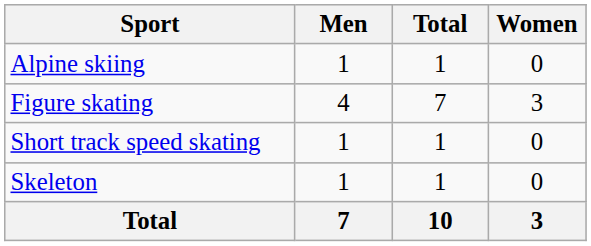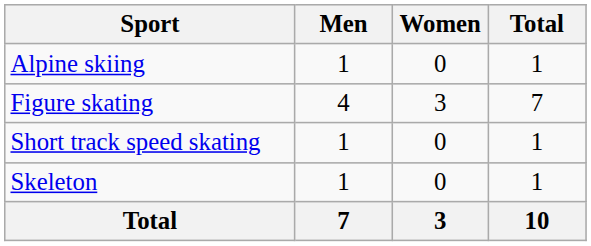columns swapped: Women <-> Total
